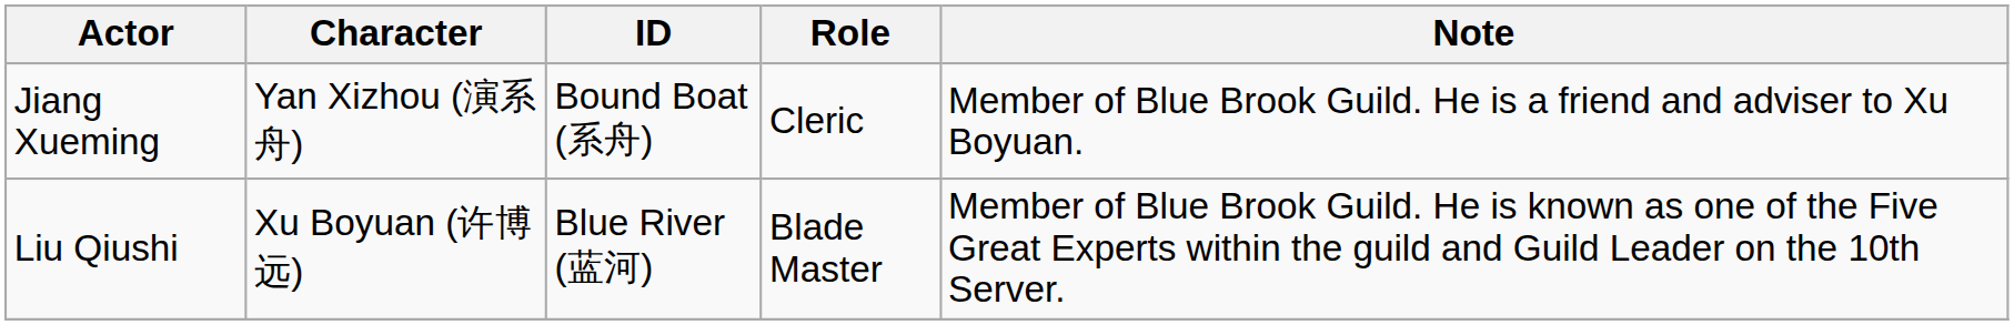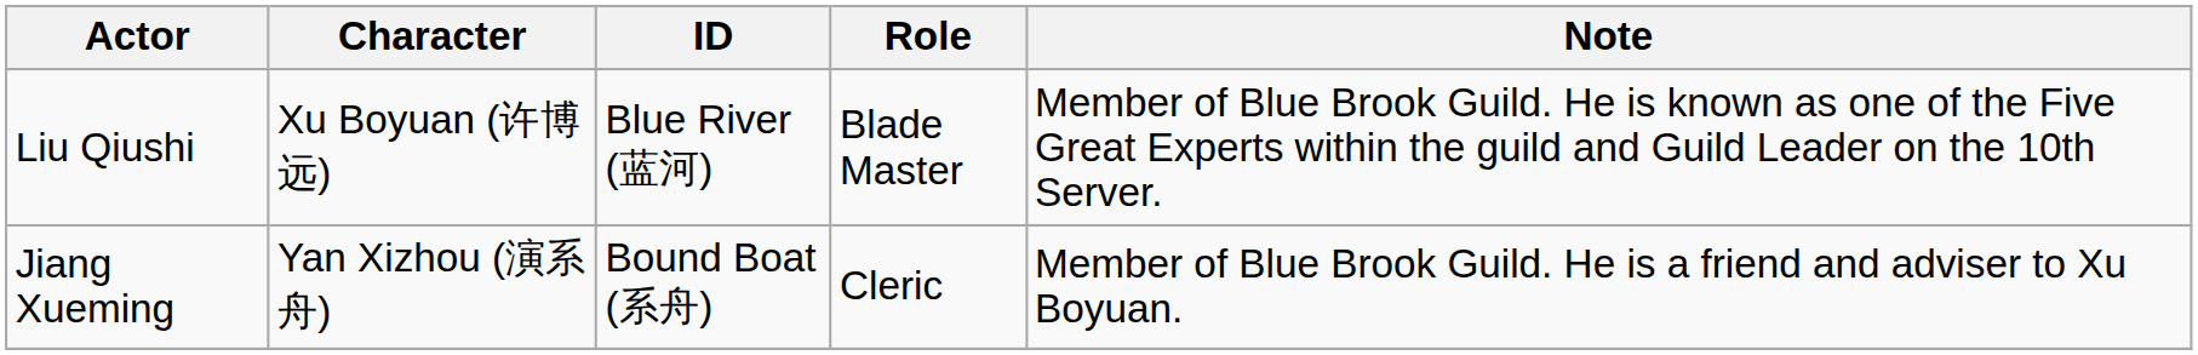rows swapped: Liu Qiushi <-> Jiang Xueming
